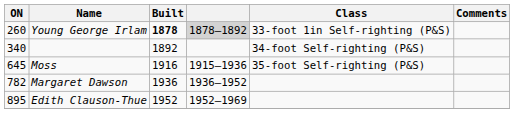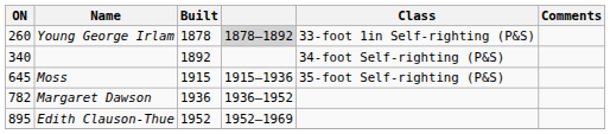Young George Irlam | Built: bold -> normal
Moss | Built: 1916 -> 1915
